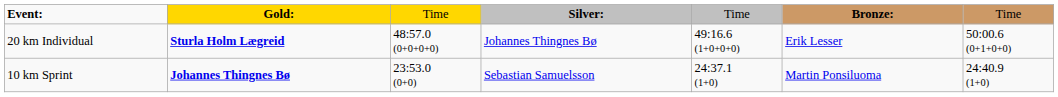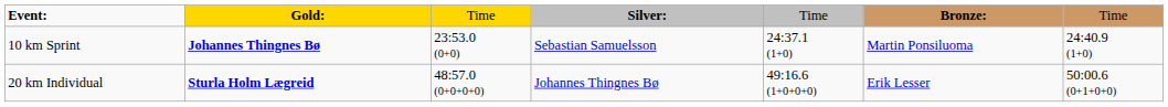rows swapped: 20 km Individual <-> 10 km Sprint
